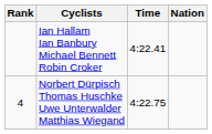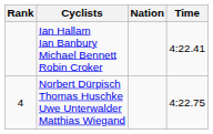columns swapped: Nation <-> Time
